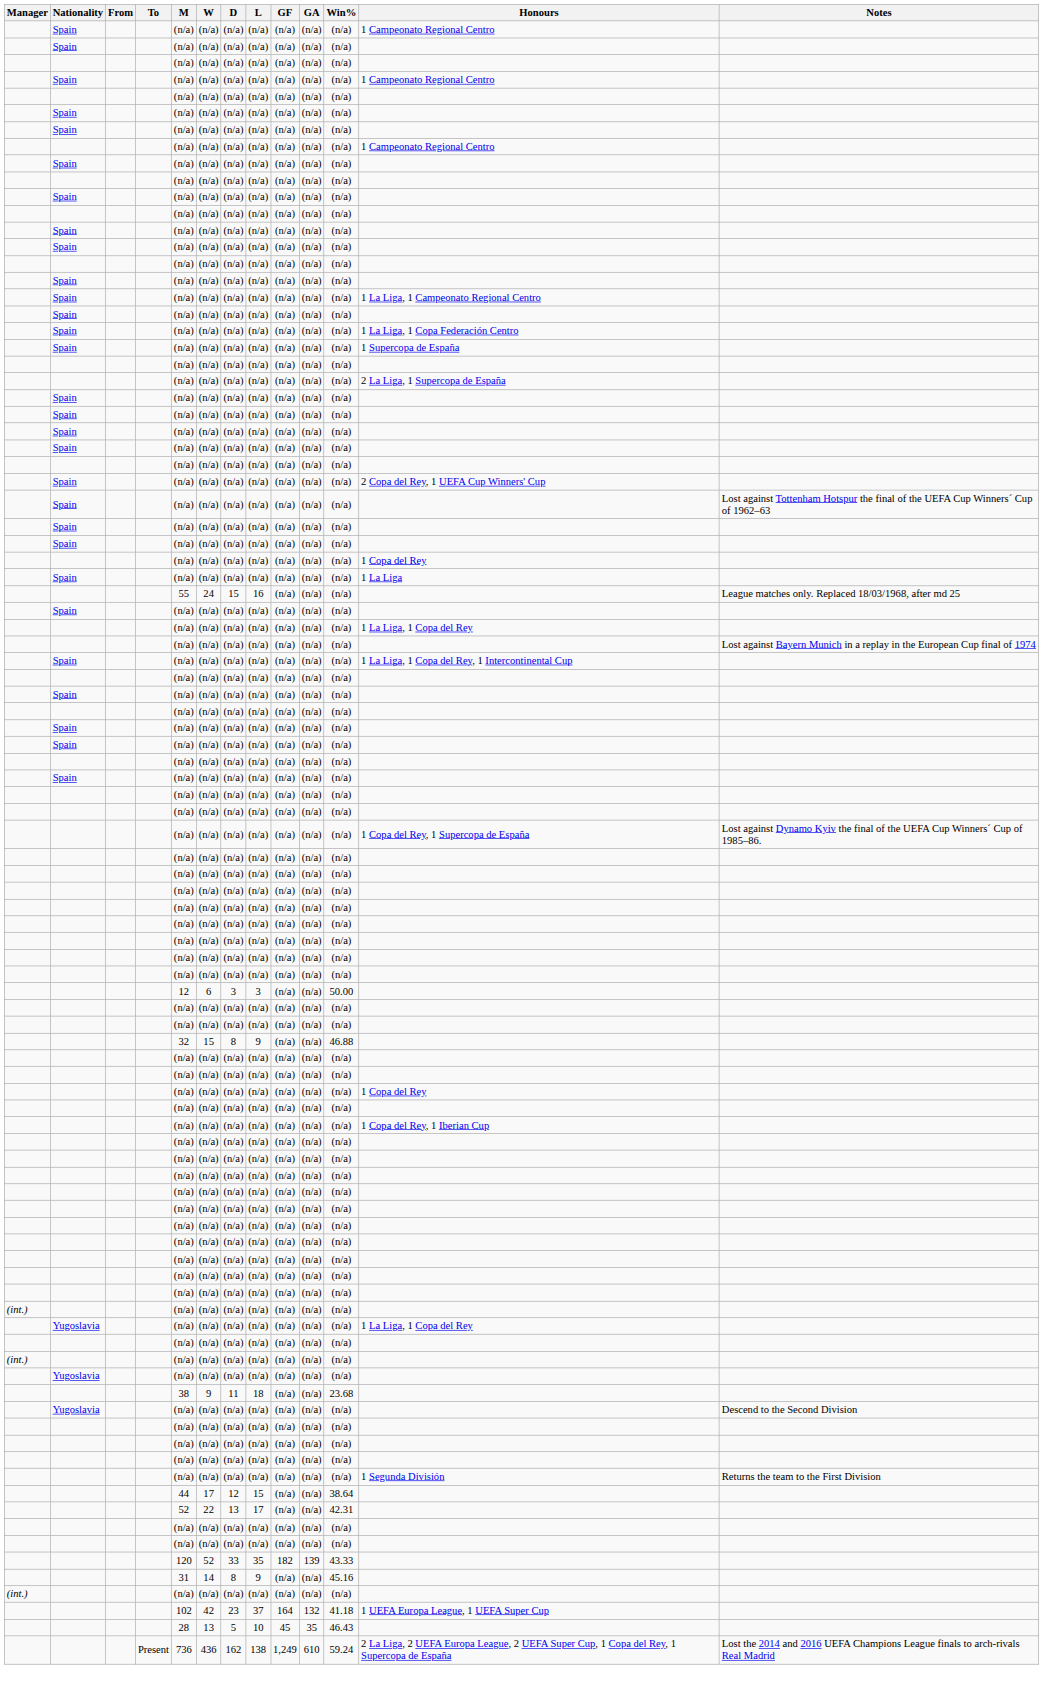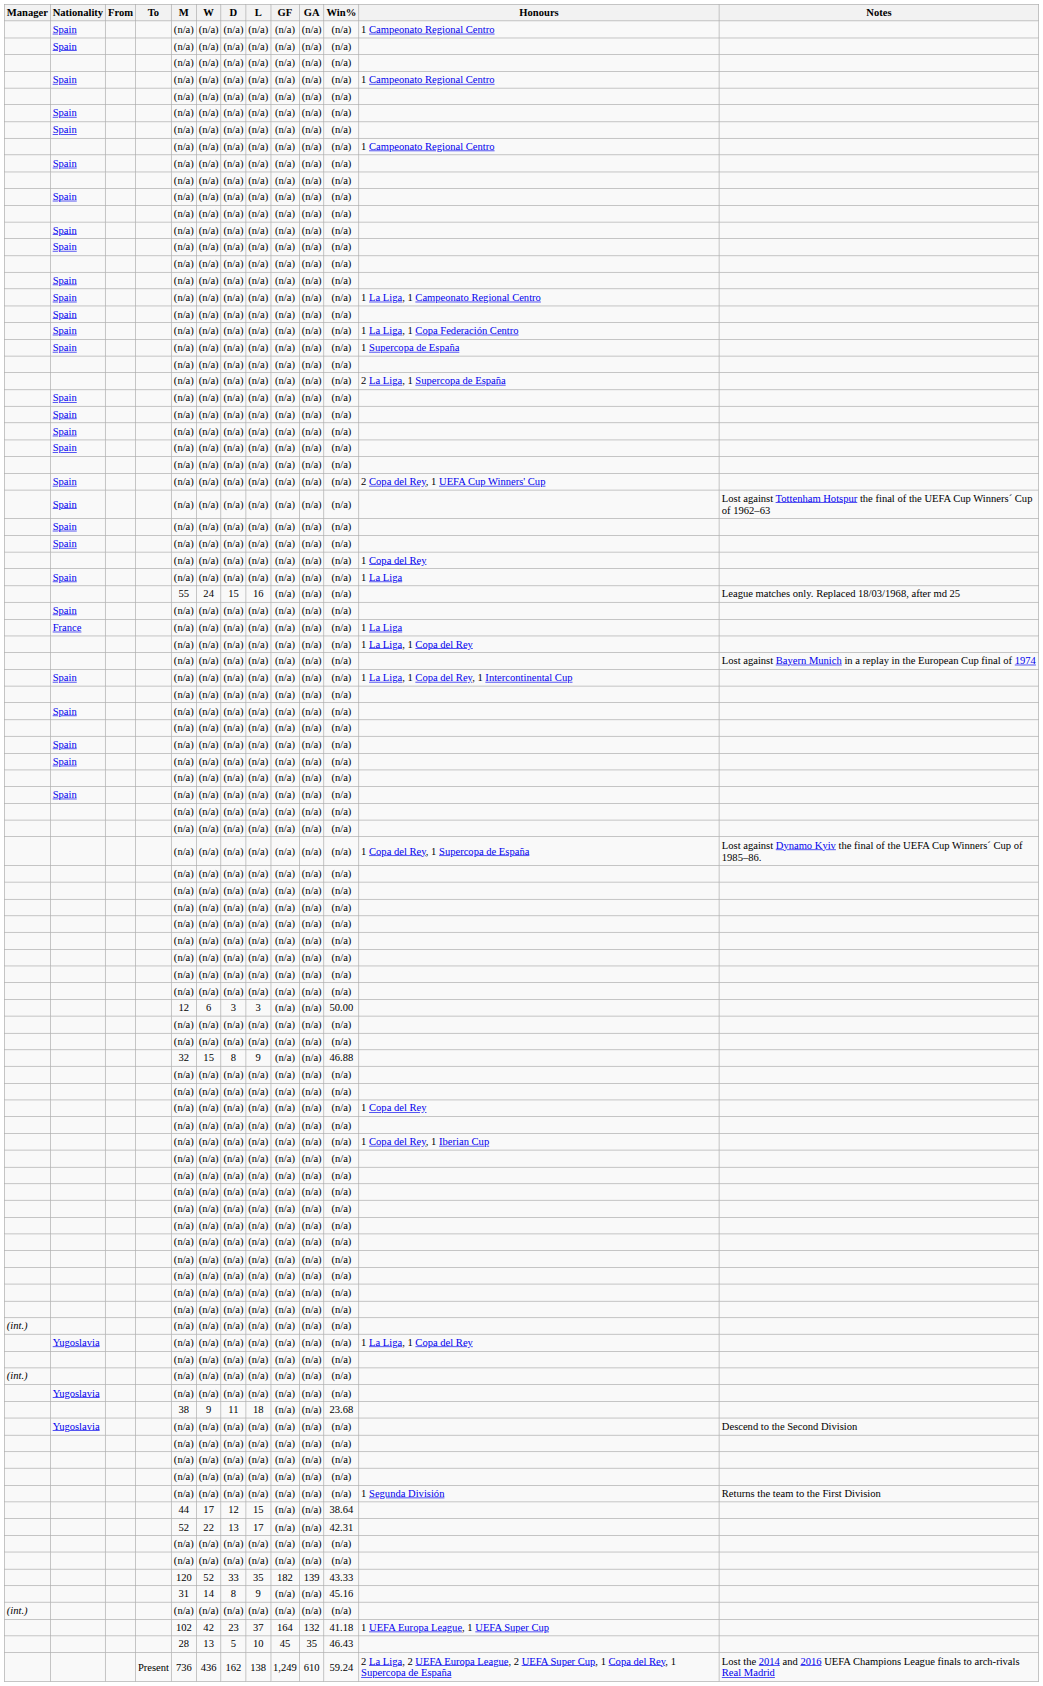+ row: France | (n/a) | (n/a) | (n/a) | (n/a) | (n/a) | (n/a) | (n/a) | 1 La Liga
